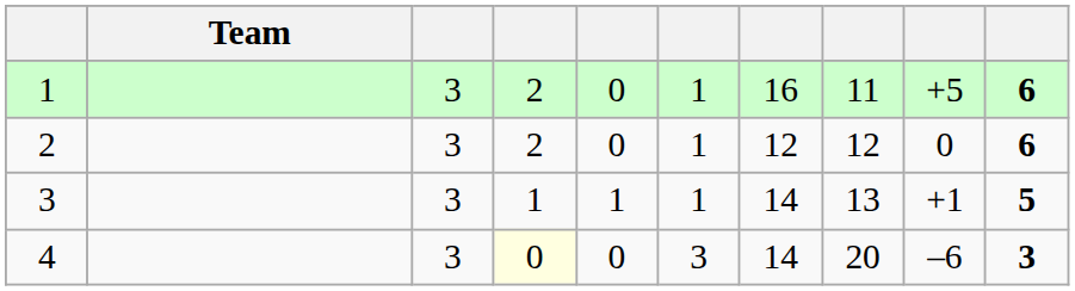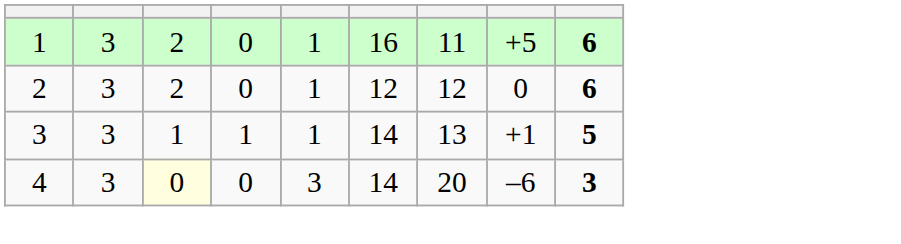- column: Team
